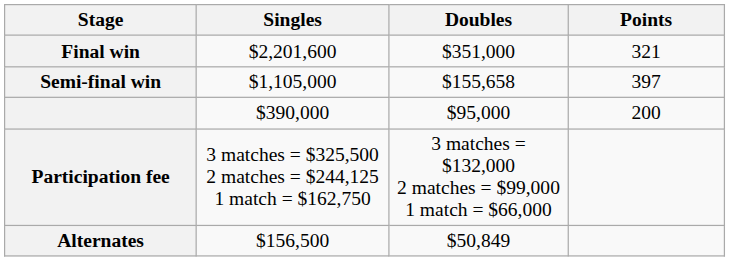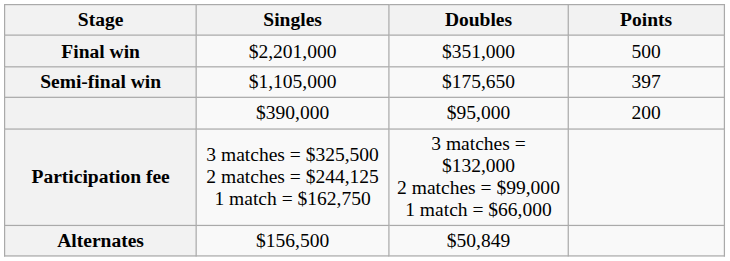Final win | Singles: $2,201,600 -> $2,201,000
Final win | Points: 321 -> 500
Semi-final win | Doubles: $155,658 -> $175,650
